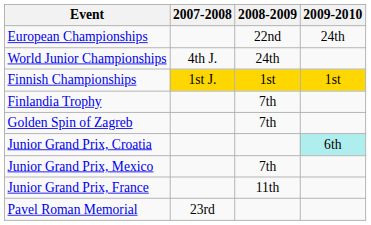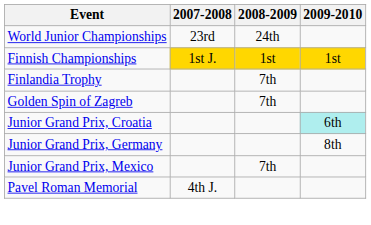- row: European Championships | 22nd | 24th
World Junior Championships | 2007-2008: 4th J. -> 23rd
+ row: Junior Grand Prix, Germany | 8th
- row: Junior Grand Prix, France | 11th
Pavel Roman Memorial | 2007-2008: 23rd -> 4th J.
